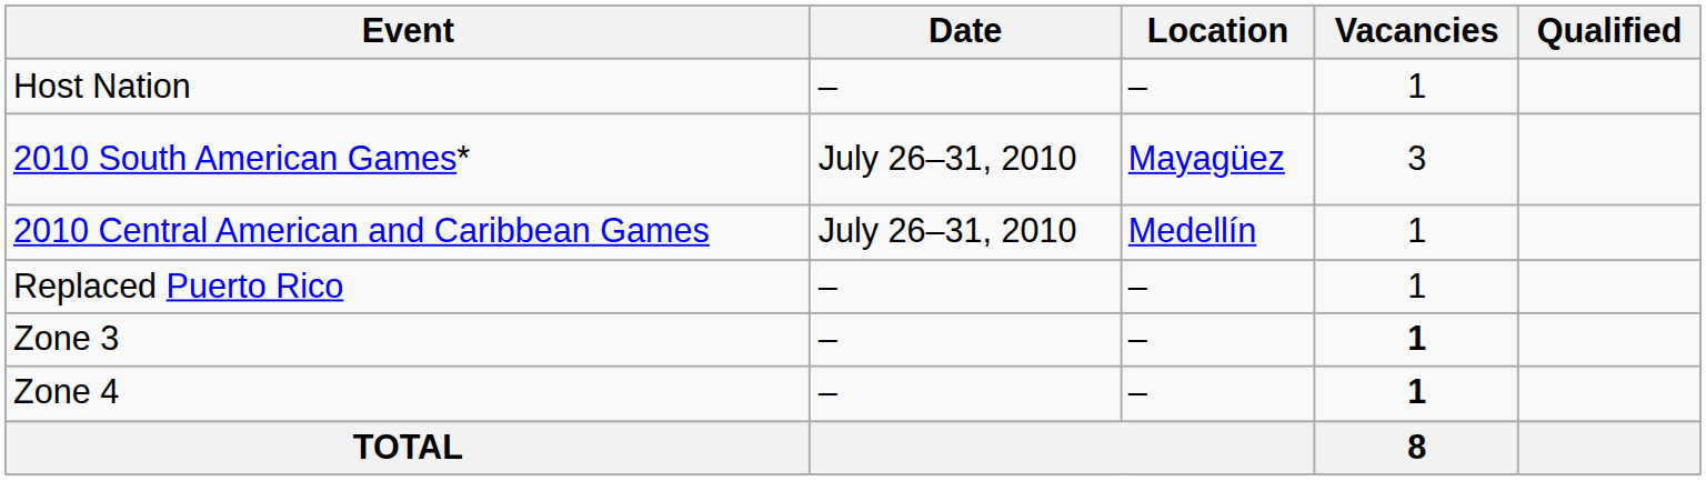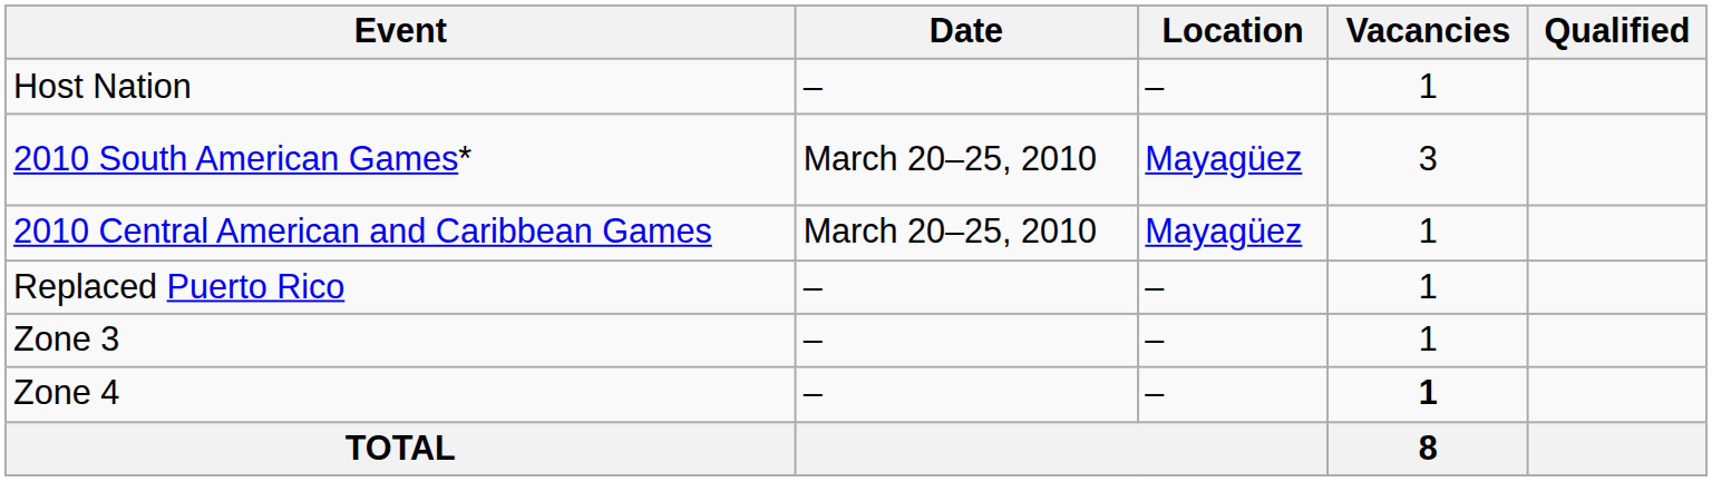2010 South American Games* | Date: July 26–31, 2010 -> March 20–25, 2010
2010 Central American and Caribbean Games | Date: July 26–31, 2010 -> March 20–25, 2010
2010 Central American and Caribbean Games | Location: Medellín -> Mayagüez
Zone 3 | Vacancies: bold -> normal
